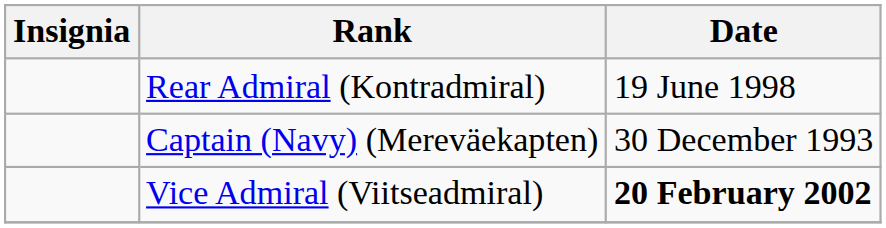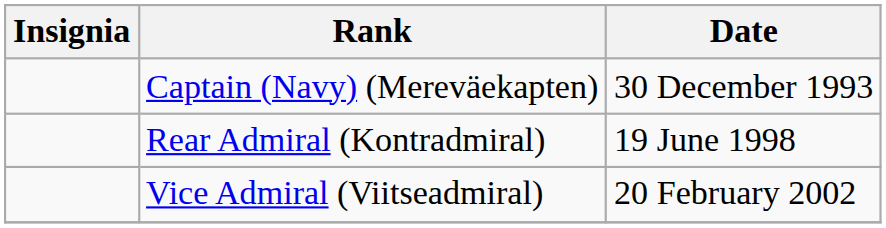rows swapped: Captain (Navy) (Mereväekapten) <-> Rear Admiral (Kontradmiral)
Vice Admiral (Viitseadmiral) | Date: bold -> normal
